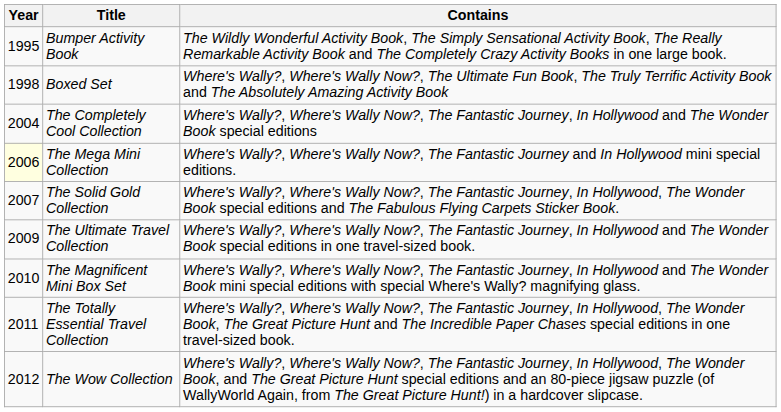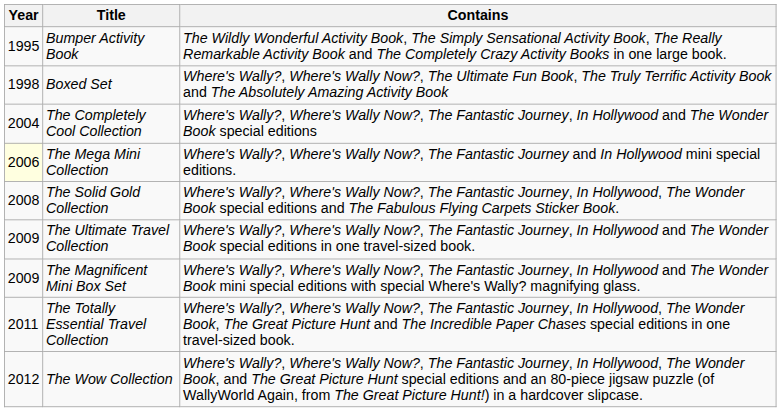The Solid Gold Collection | Year: 2007 -> 2008
The Magnificent Mini Box Set | Year: 2010 -> 2009
